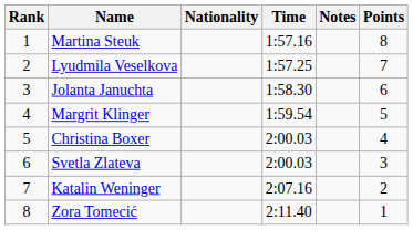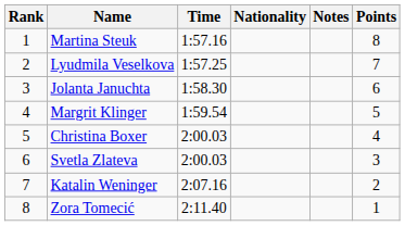columns swapped: Nationality <-> Time
